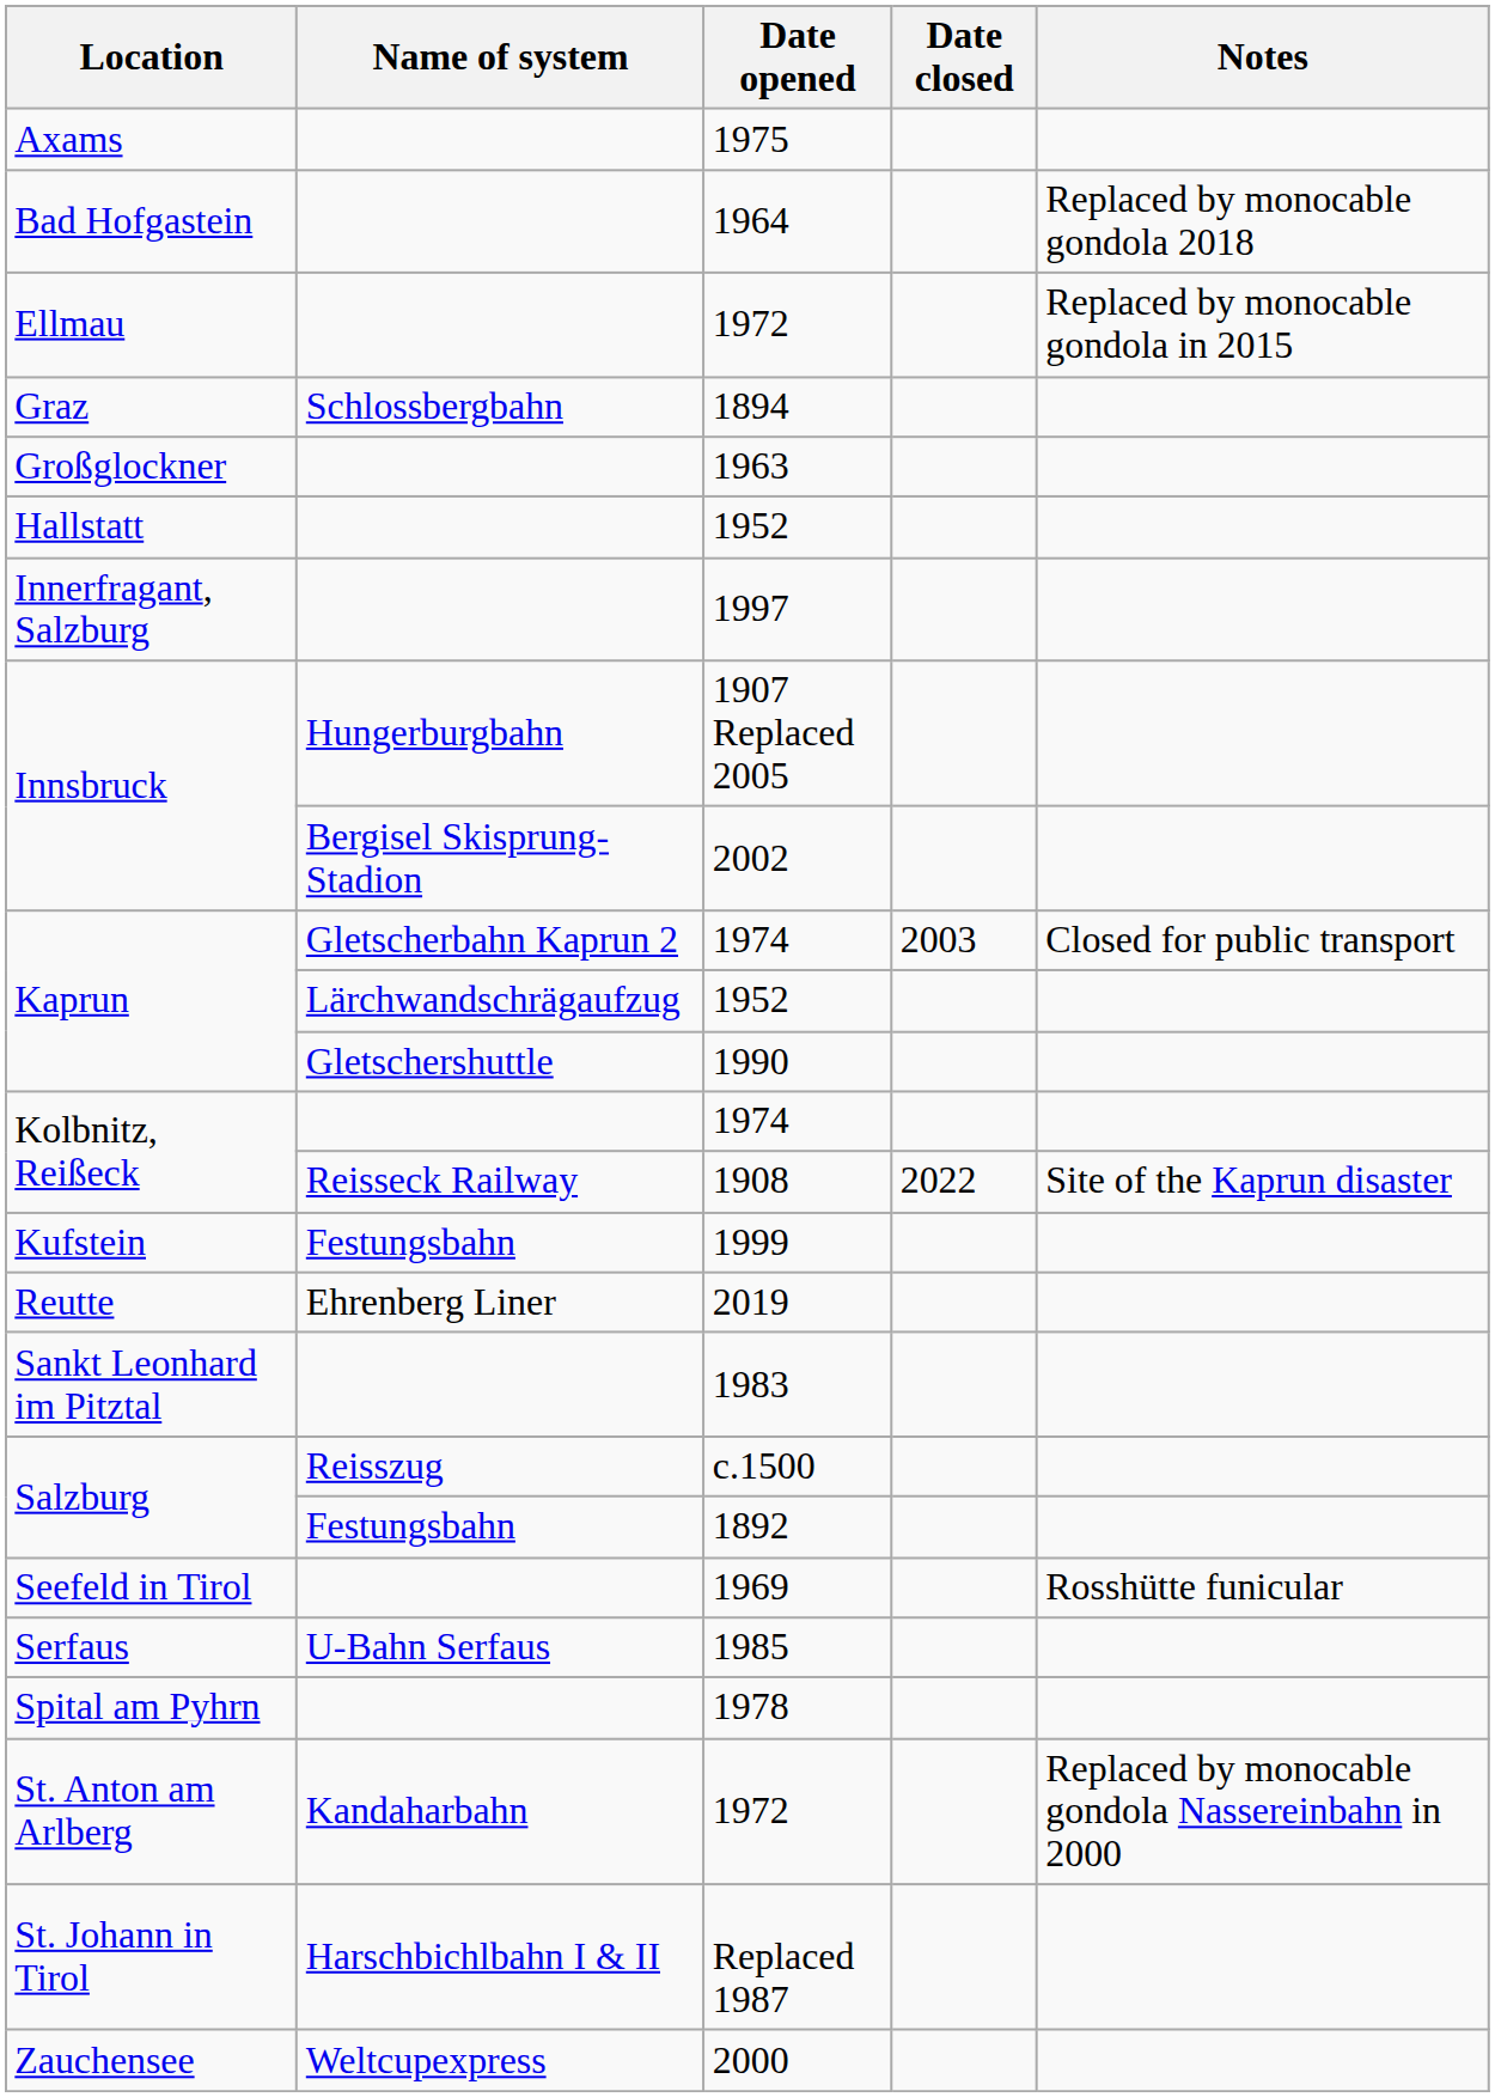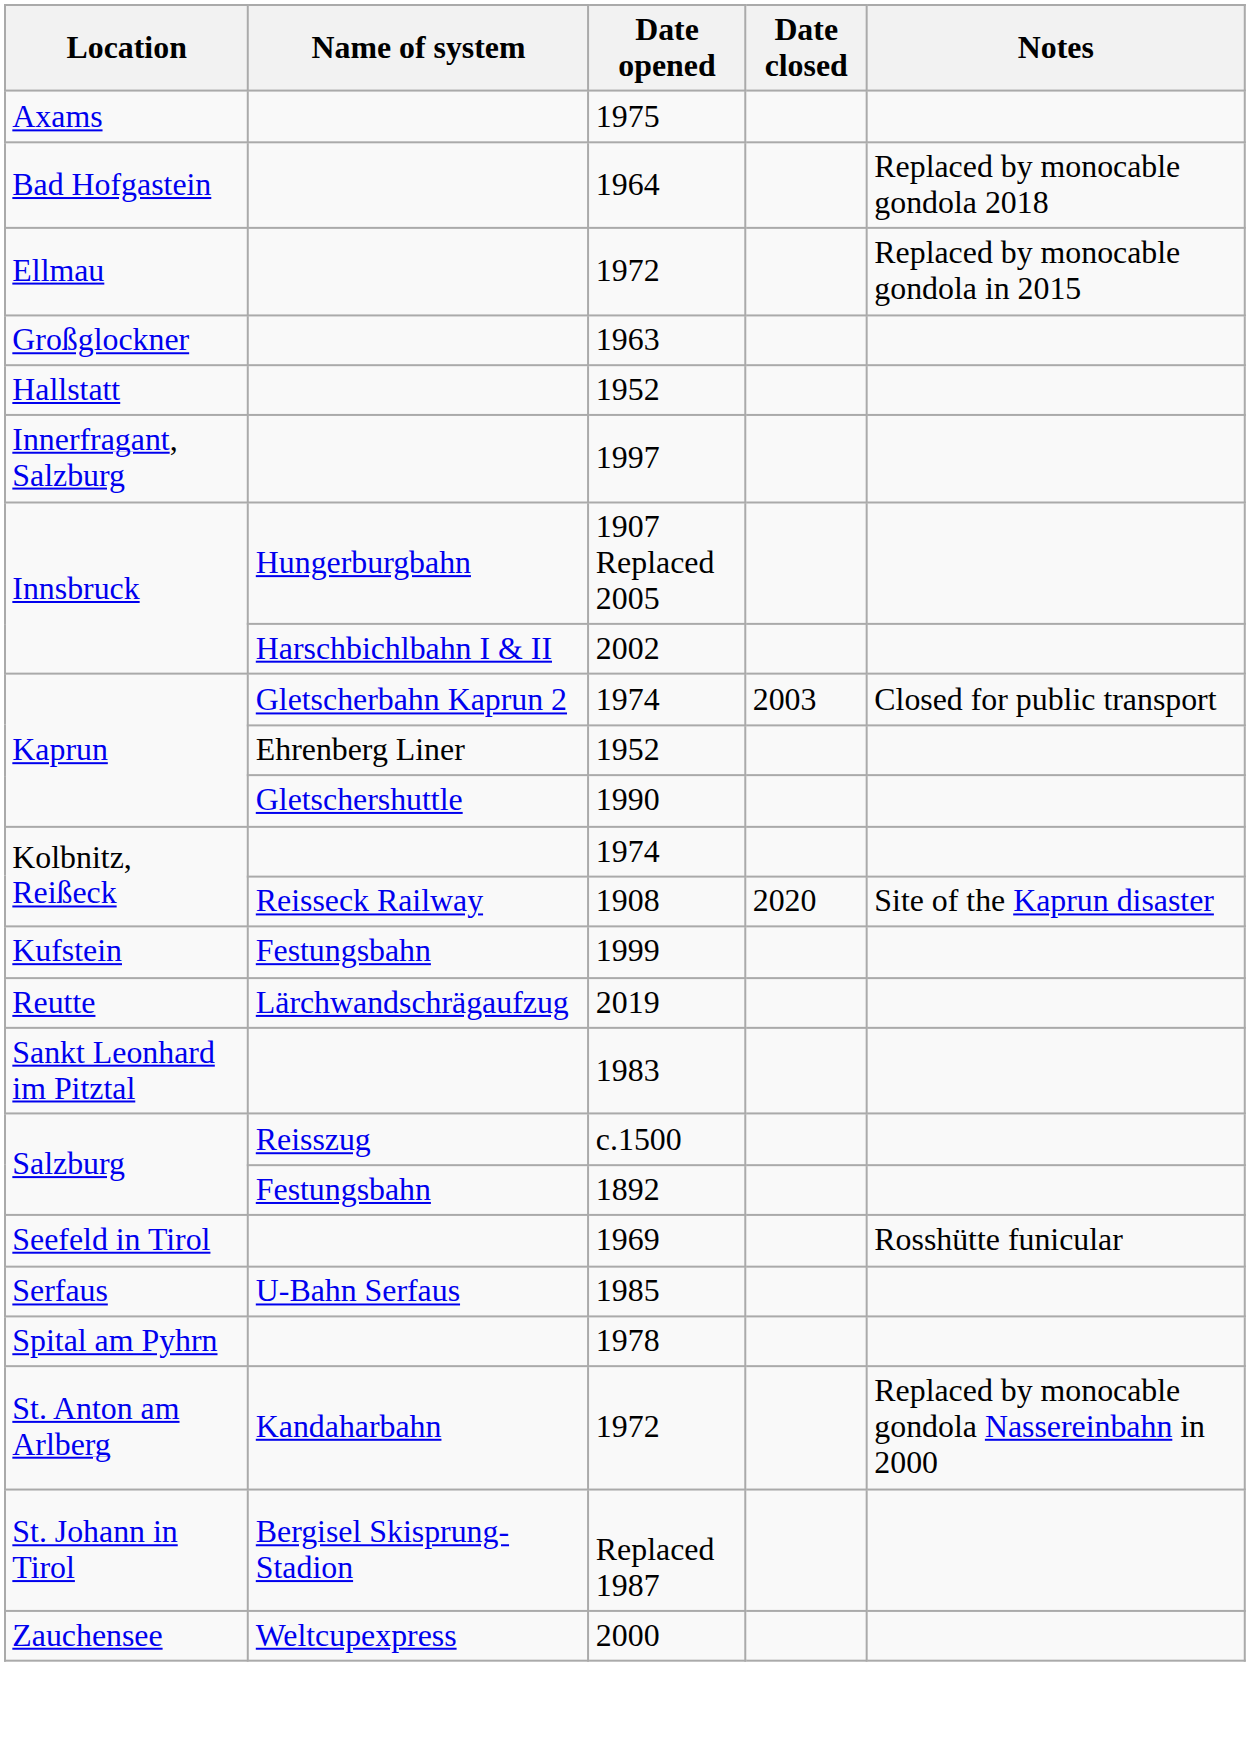- row: Graz | Schlossbergbahn | 1894
2002 | Name of system: Bergisel Skisprung-Stadion -> Harschbichlbahn I & II
Kaprun / 1952 | Name of system: Lärchwandschrägaufzug -> Ehrenberg Liner
1908 | Date closed: 2022 -> 2020
2019 | Name of system: Ehrenberg Liner -> Lärchwandschrägaufzug
Replaced 1987 | Name of system: Harschbichlbahn I & II -> Bergisel Skisprung-Stadion
